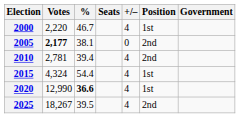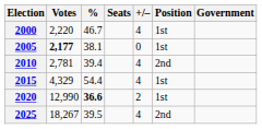2005 | Position: 2nd -> 1st
2015 | Votes: 4,324 -> 4,329
2020 | +/–: 4 -> 2
